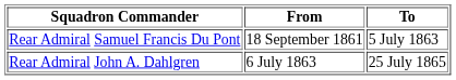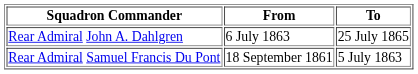rows swapped: Rear Admiral Samuel Francis Du Pont <-> Rear Admiral John A. Dahlgren
